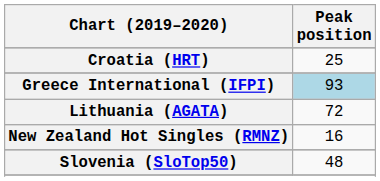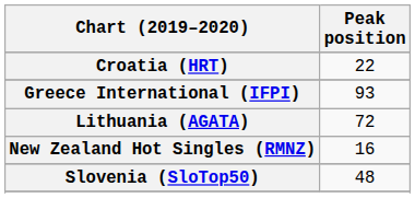Croatia (HRT) | Peak position: 25 -> 22
Greece International (IFPI) | Peak position: lightblue background -> no background
